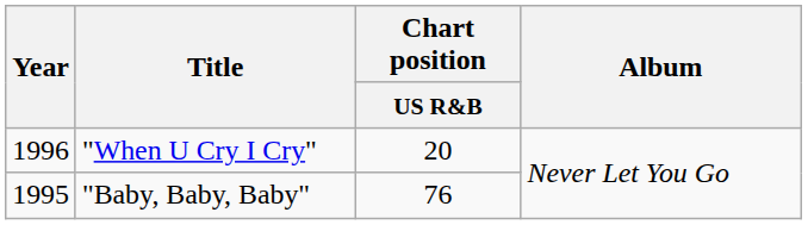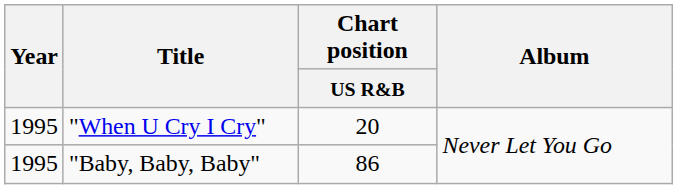"When U Cry I Cry" | Year: 1996 -> 1995
"Baby, Baby, Baby" | Chart position / US R&B: 76 -> 86
